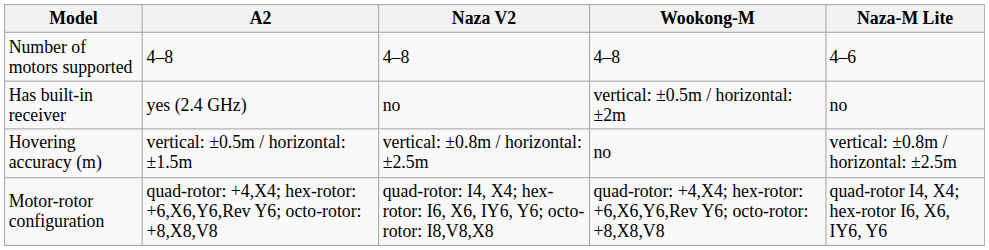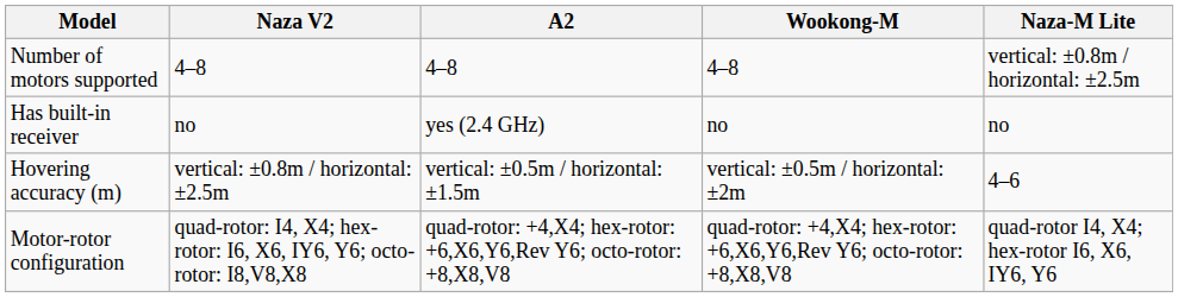columns swapped: A2 <-> Naza V2
Number of motors supported | Naza-M Lite: 4–6 -> vertical: ±0.8m / horizontal: ±2.5m
Has built-in receiver | Wookong-M: vertical: ±0.5m / horizontal: ±2m -> no
Hovering accuracy (m) | Wookong-M: no -> vertical: ±0.5m / horizontal: ±2m
Hovering accuracy (m) | Naza-M Lite: vertical: ±0.8m / horizontal: ±2.5m -> 4–6
